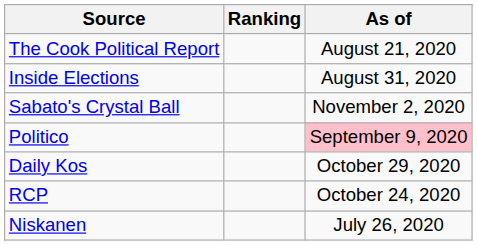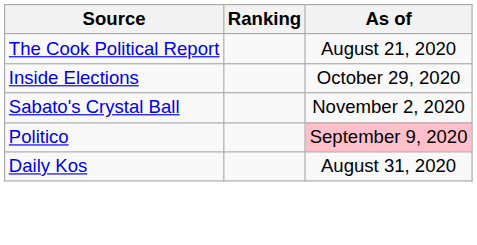Inside Elections | As of: August 31, 2020 -> October 29, 2020
Daily Kos | As of: October 29, 2020 -> August 31, 2020
- row: RCP | October 24, 2020
- row: Niskanen | July 26, 2020
